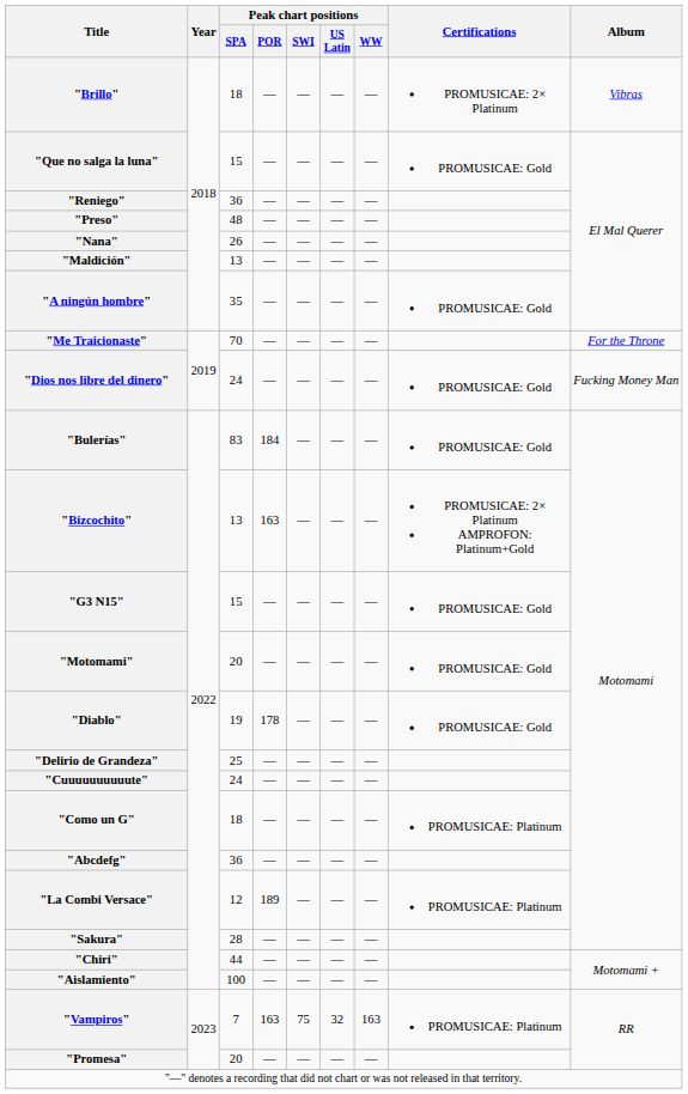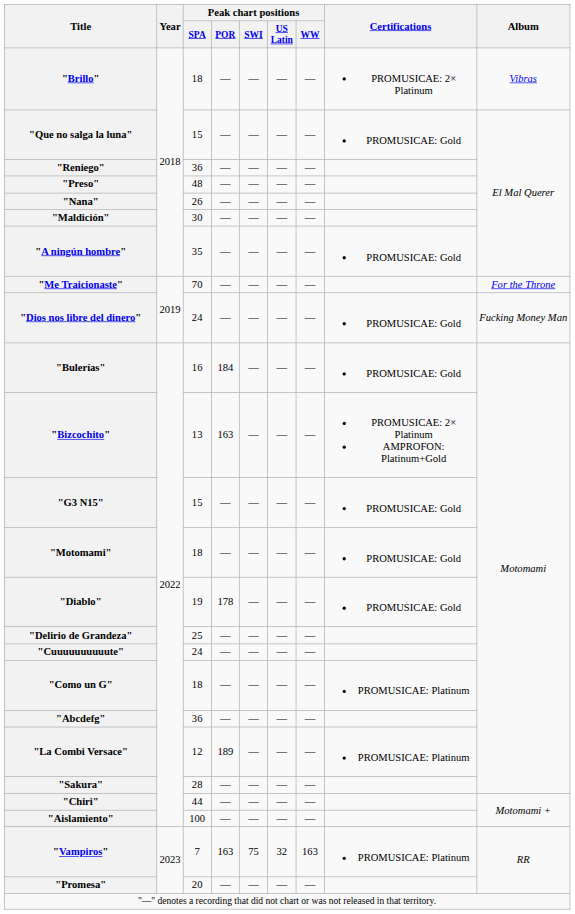"Maldición" | Peak chart positions / SPA: 13 -> 30
"Bulerías" | Peak chart positions / SPA: 83 -> 16
"Motomami" | Peak chart positions / SPA: 20 -> 18
